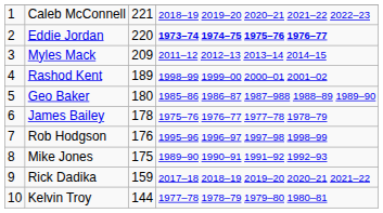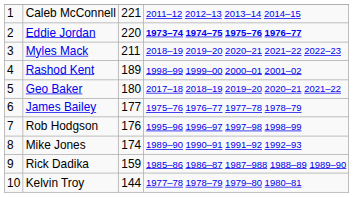Caleb McConnell | column 4: 2018–19 2019–20 2020–21 2021–22 2022–23 -> 2011–12 2012–13 2013–14 2014–15
Myles Mack | column 3: 209 -> 211
Myles Mack | column 4: 2011–12 2012–13 2013–14 2014–15 -> 2018–19 2019–20 2020–21 2021–22 2022–23
Geo Baker | column 4: 1985–86 1986–87 1987–988 1988–89 1989–90 -> 2017–18 2018–19 2019–20 2020–21 2021–22
James Bailey | column 3: 178 -> 177
Mike Jones | column 3: 175 -> 174
Rick Dadika | column 4: 2017–18 2018–19 2019–20 2020–21 2021–22 -> 1985–86 1986–87 1987–988 1988–89 1989–90
